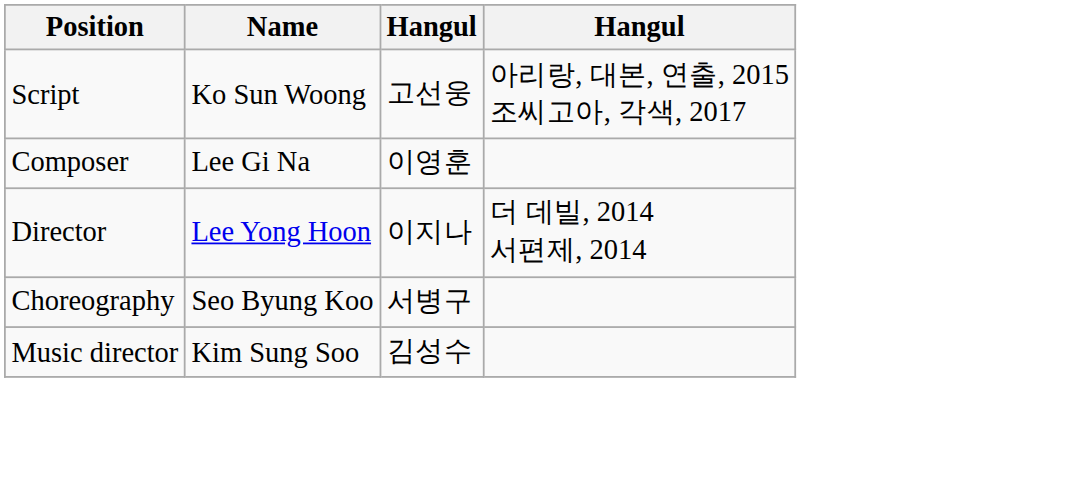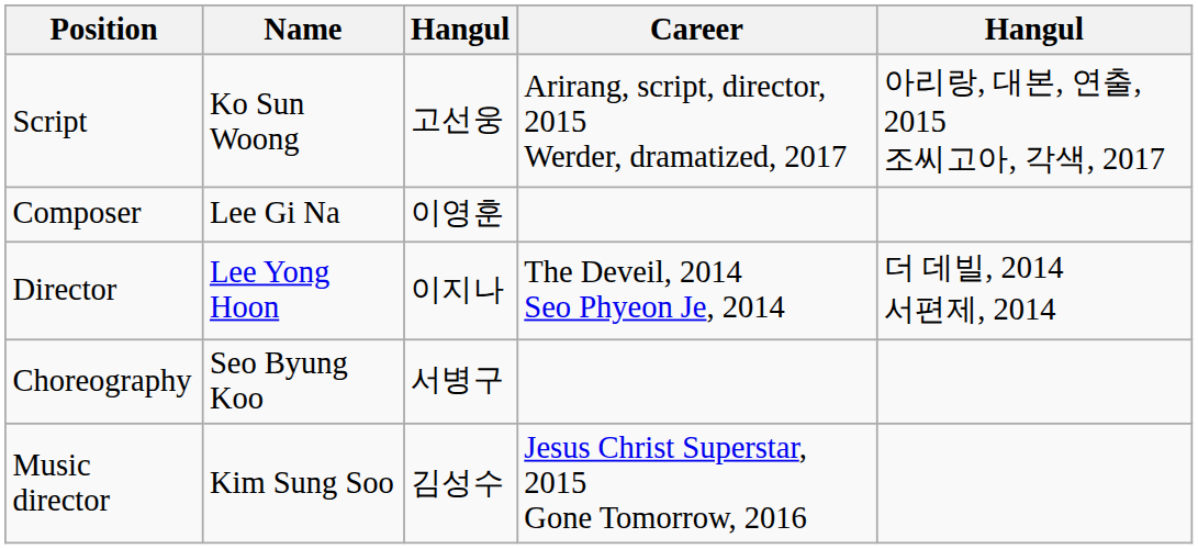+ column: Career | Arirang, script, director, 2015 Werder, dramatized, 2017 | The Deveil, 2014 Seo Phyeon Je, 2014 | Jesus Christ Superstar, 2015 Gone Tomorrow, 2016
